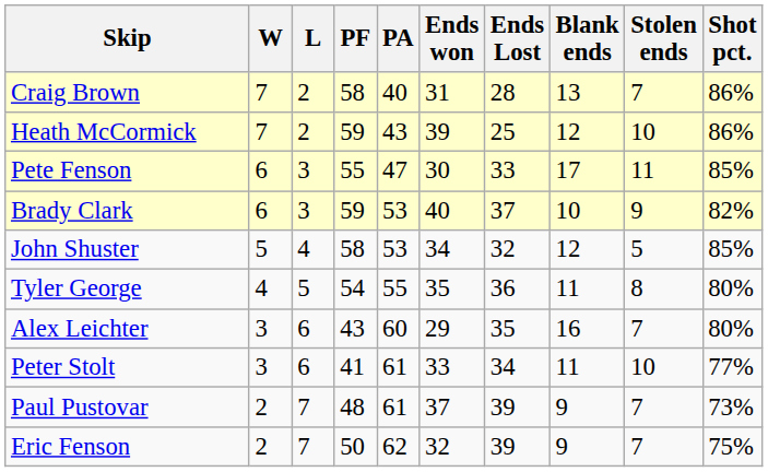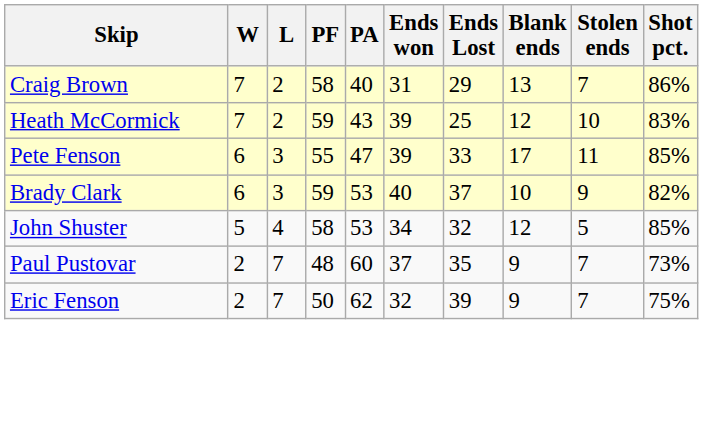Craig Brown | Ends Lost: 28 -> 29
Heath McCormick | Shot pct.: 86% -> 83%
Pete Fenson | Ends won: 30 -> 39
- row: Tyler George | 4 | 5 | 54 | 55 | 35 | 36 | 11 | 8 | 80%
- row: Alex Leichter | 3 | 6 | 43 | 60 | 29 | 35 | 16 | 7 | 80%
- row: Peter Stolt | 3 | 6 | 41 | 61 | 33 | 34 | 11 | 10 | 77%
Paul Pustovar | PA: 61 -> 60
Paul Pustovar | Ends Lost: 39 -> 35
